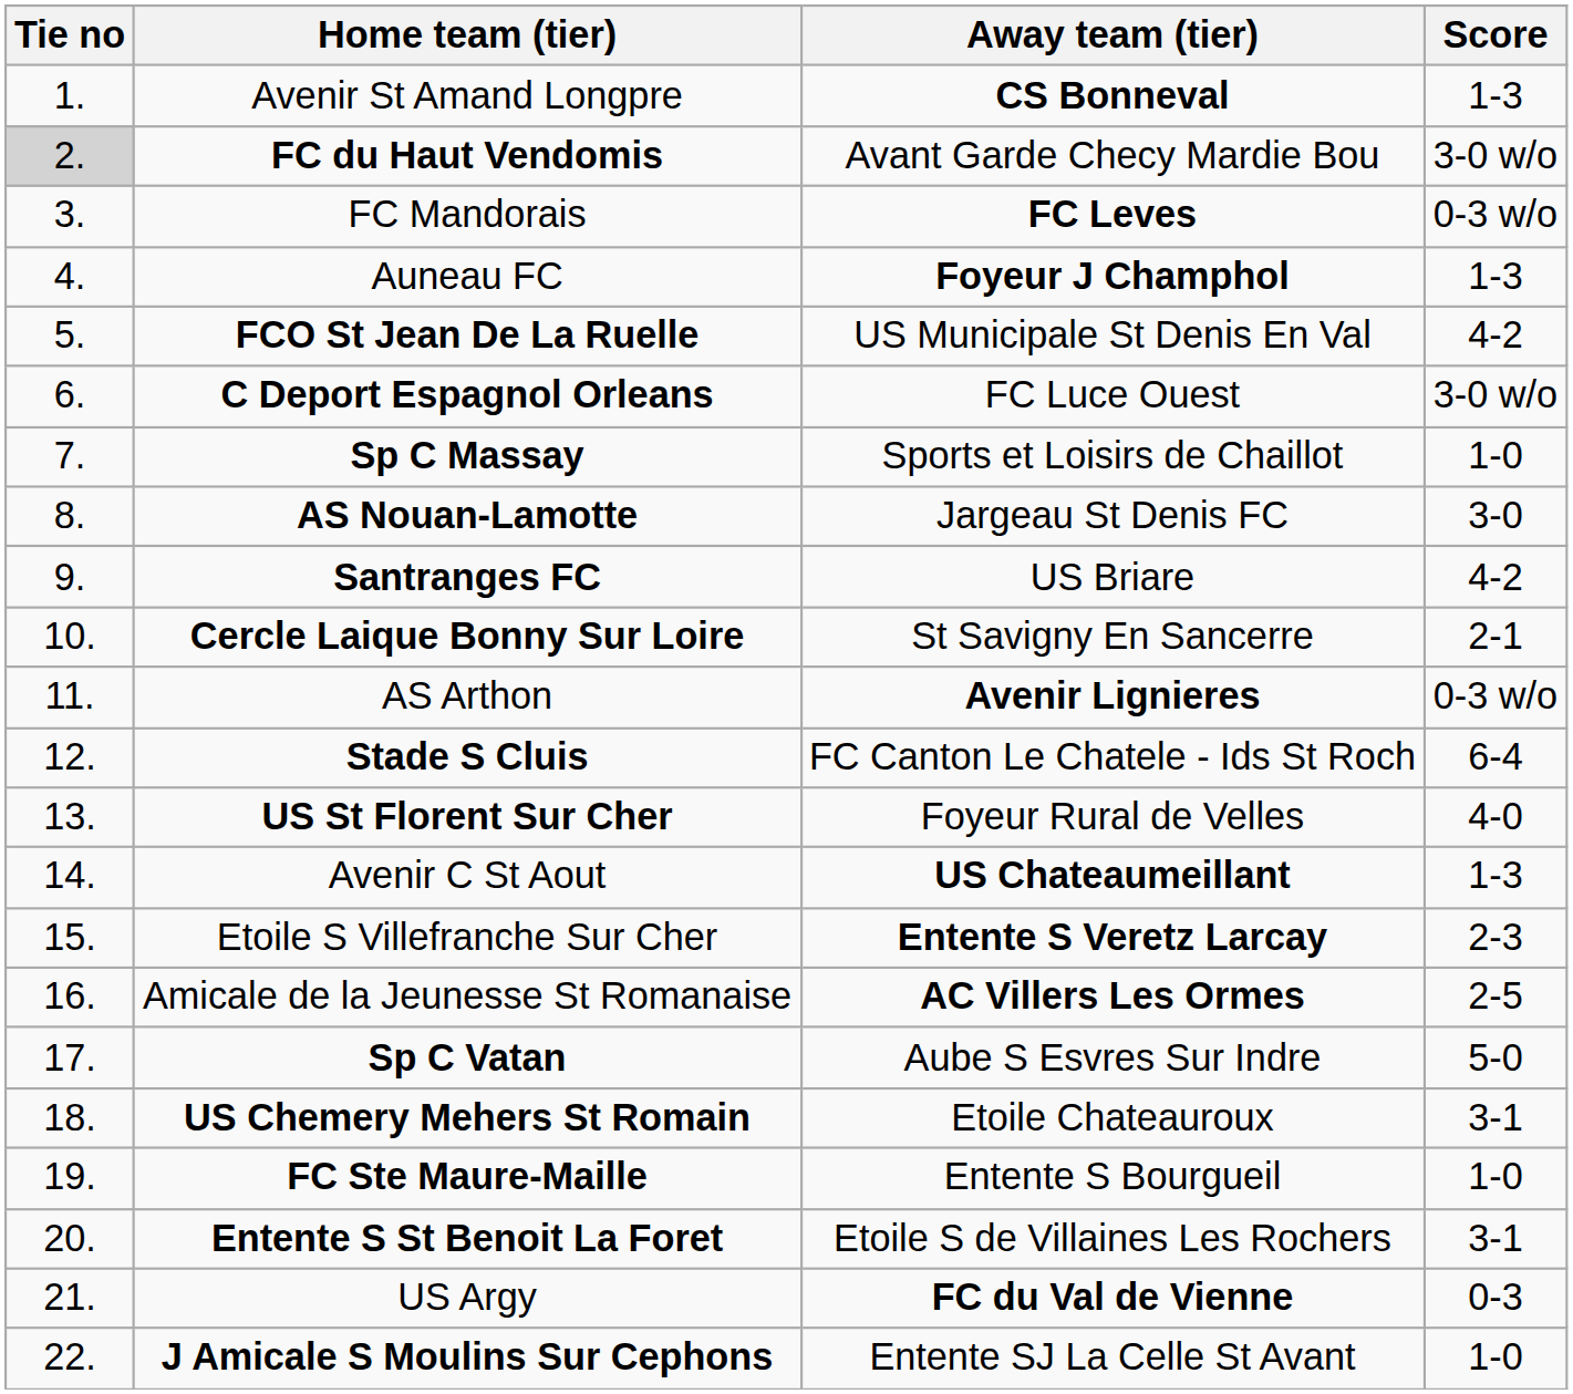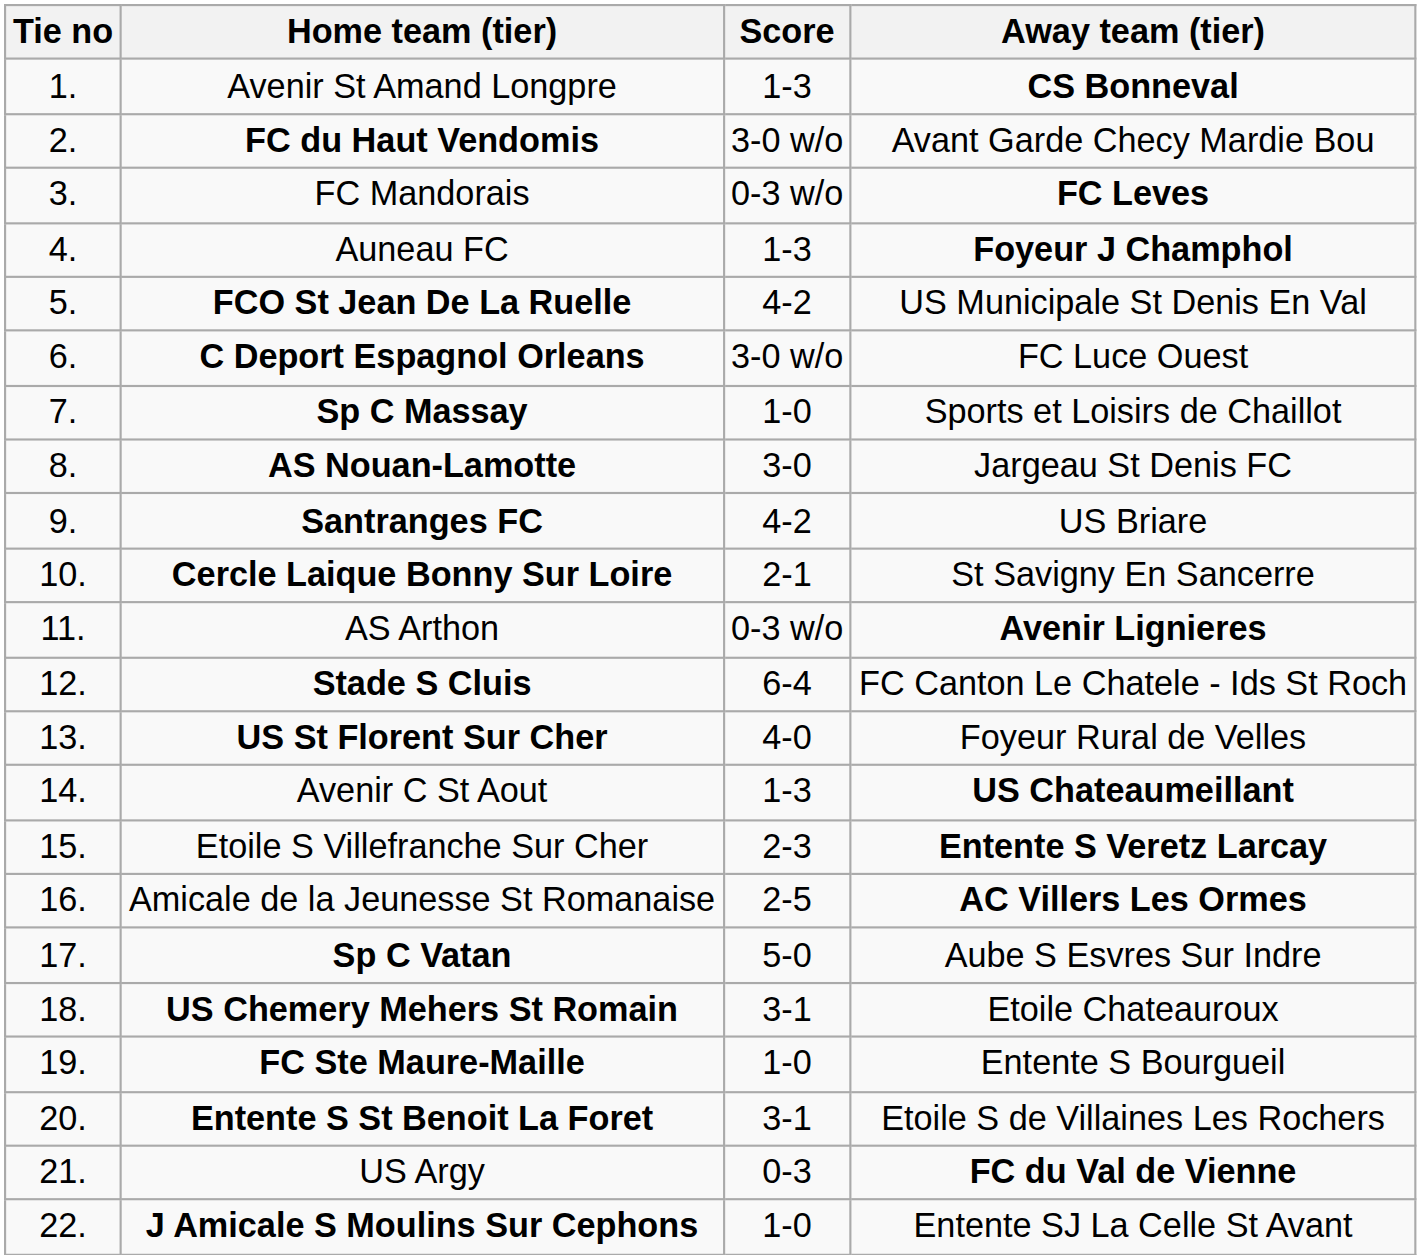columns swapped: Score <-> Away team (tier)
FC du Haut Vendomis | Tie no: lightgrey background -> no background
